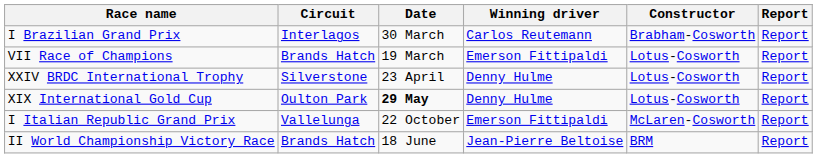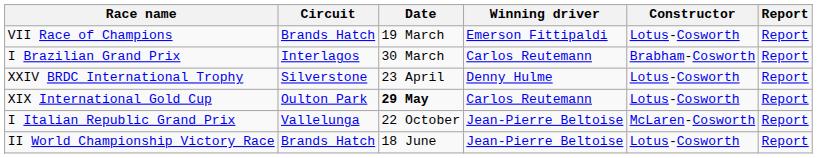rows swapped: VII Race of Champions <-> I Brazilian Grand Prix
XIX International Gold Cup | Winning driver: Denny Hulme -> Carlos Reutemann
I Italian Republic Grand Prix | Winning driver: Emerson Fittipaldi -> Jean-Pierre Beltoise
II World Championship Victory Race | Constructor: BRM -> Lotus-Cosworth
